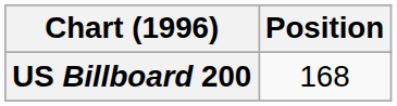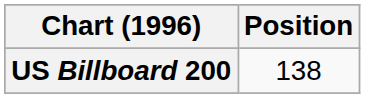US Billboard 200 | Position: 168 -> 138
